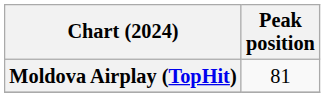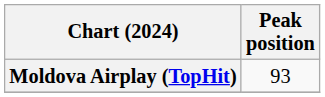Moldova Airplay (TopHit) | Peak position: 81 -> 93
